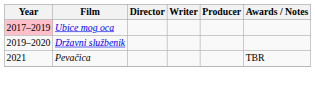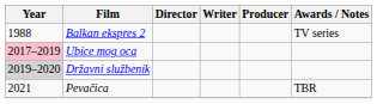+ row: 1988 | Balkan ekspres 2 | TV series
Državni službenik | Year: no background -> lightgrey background
